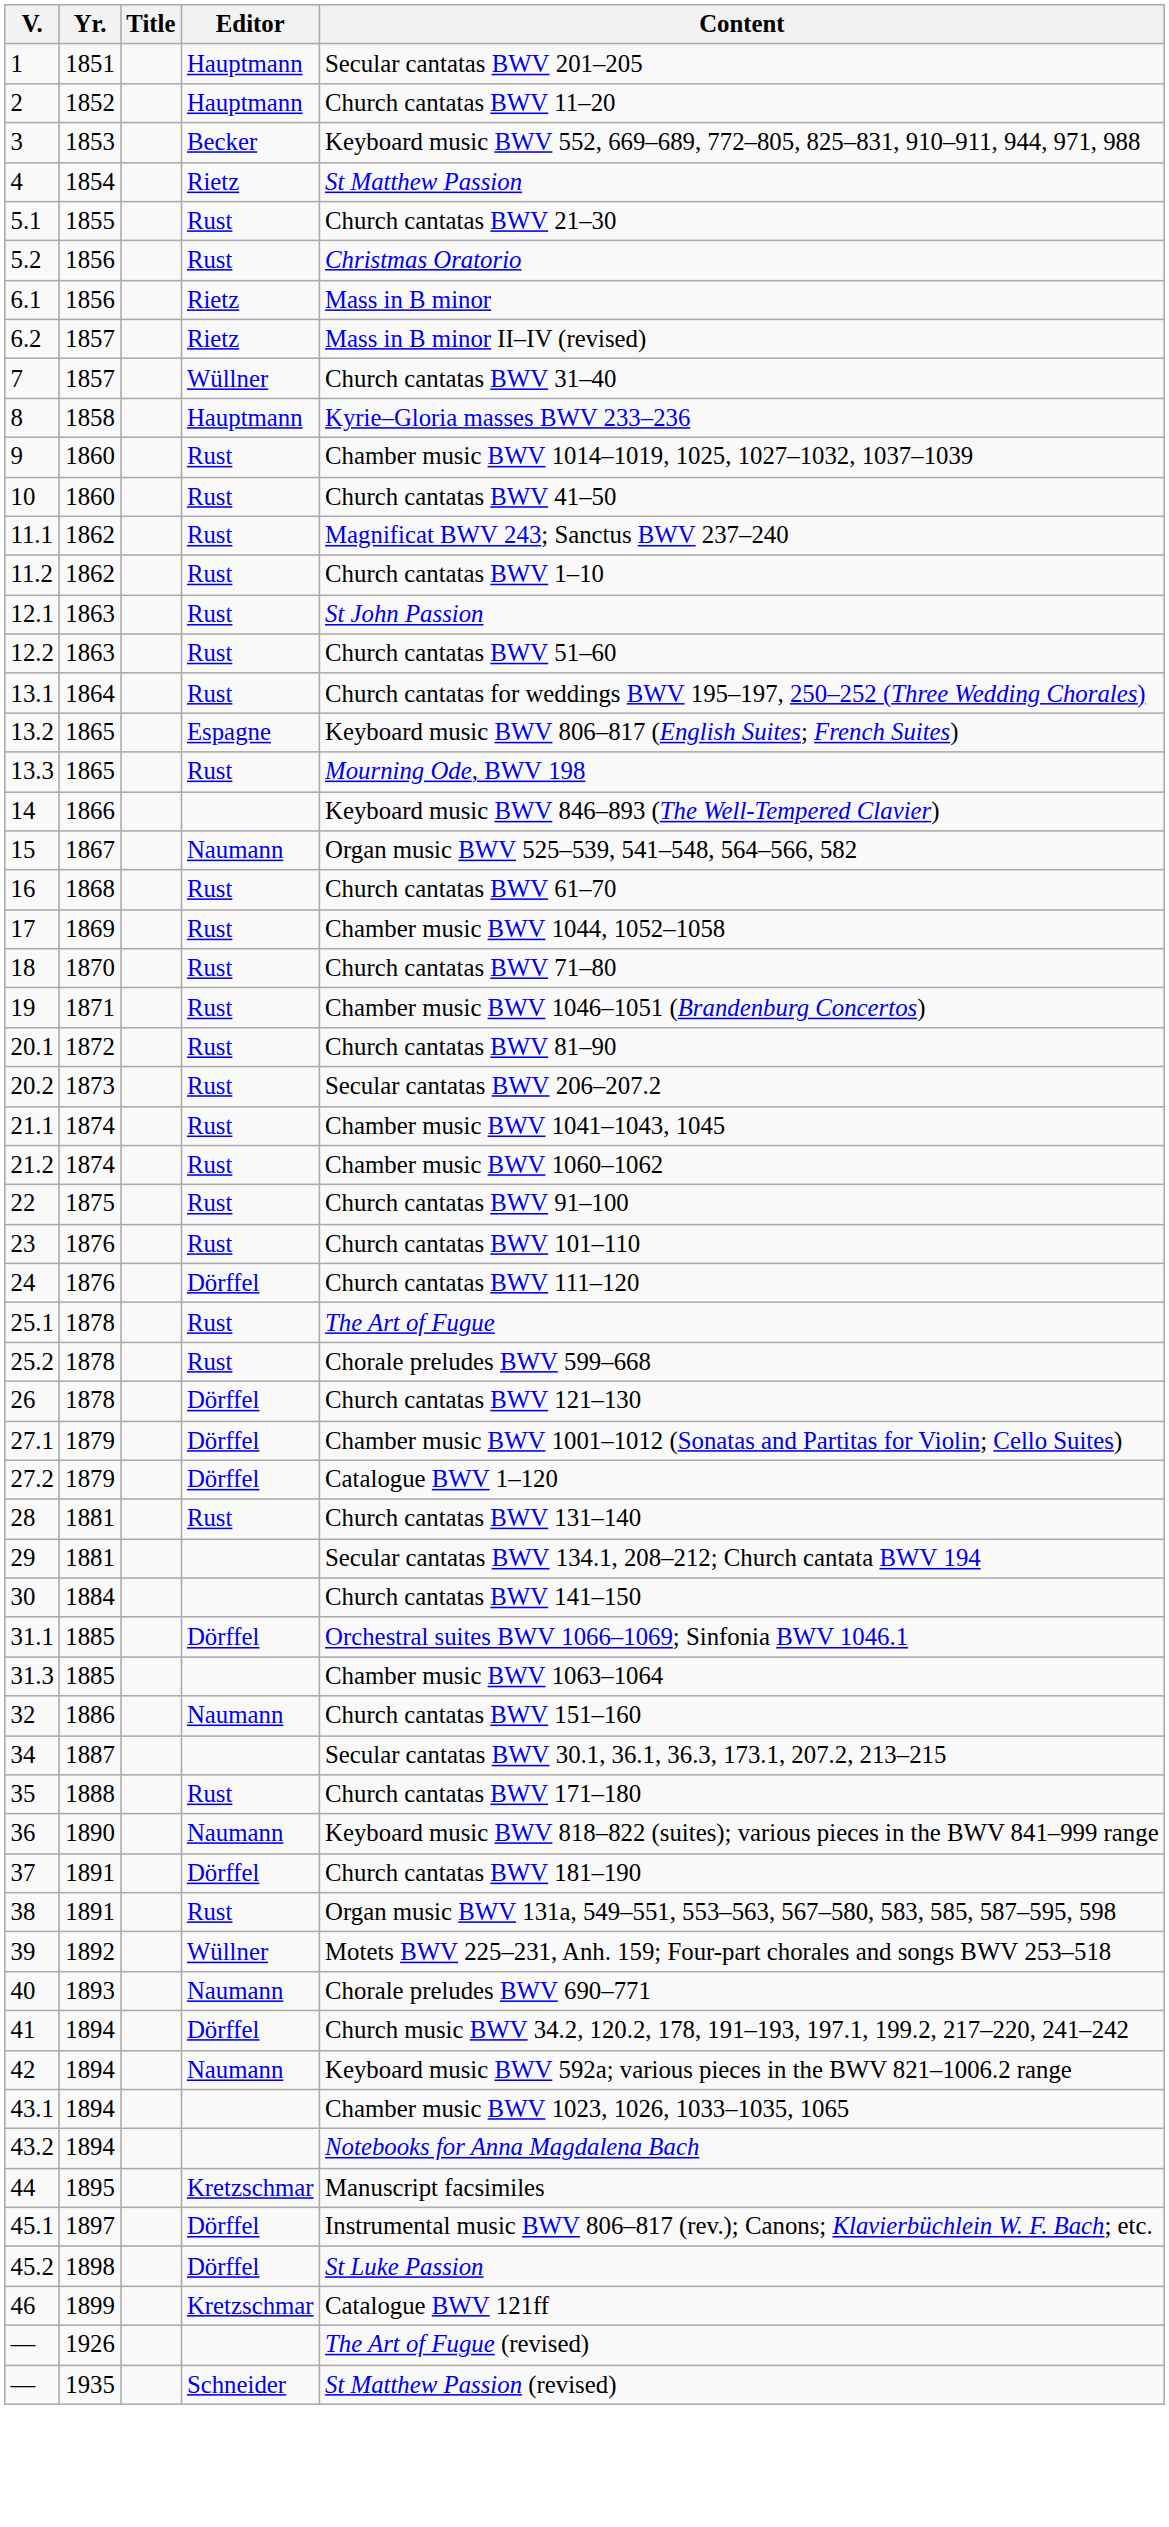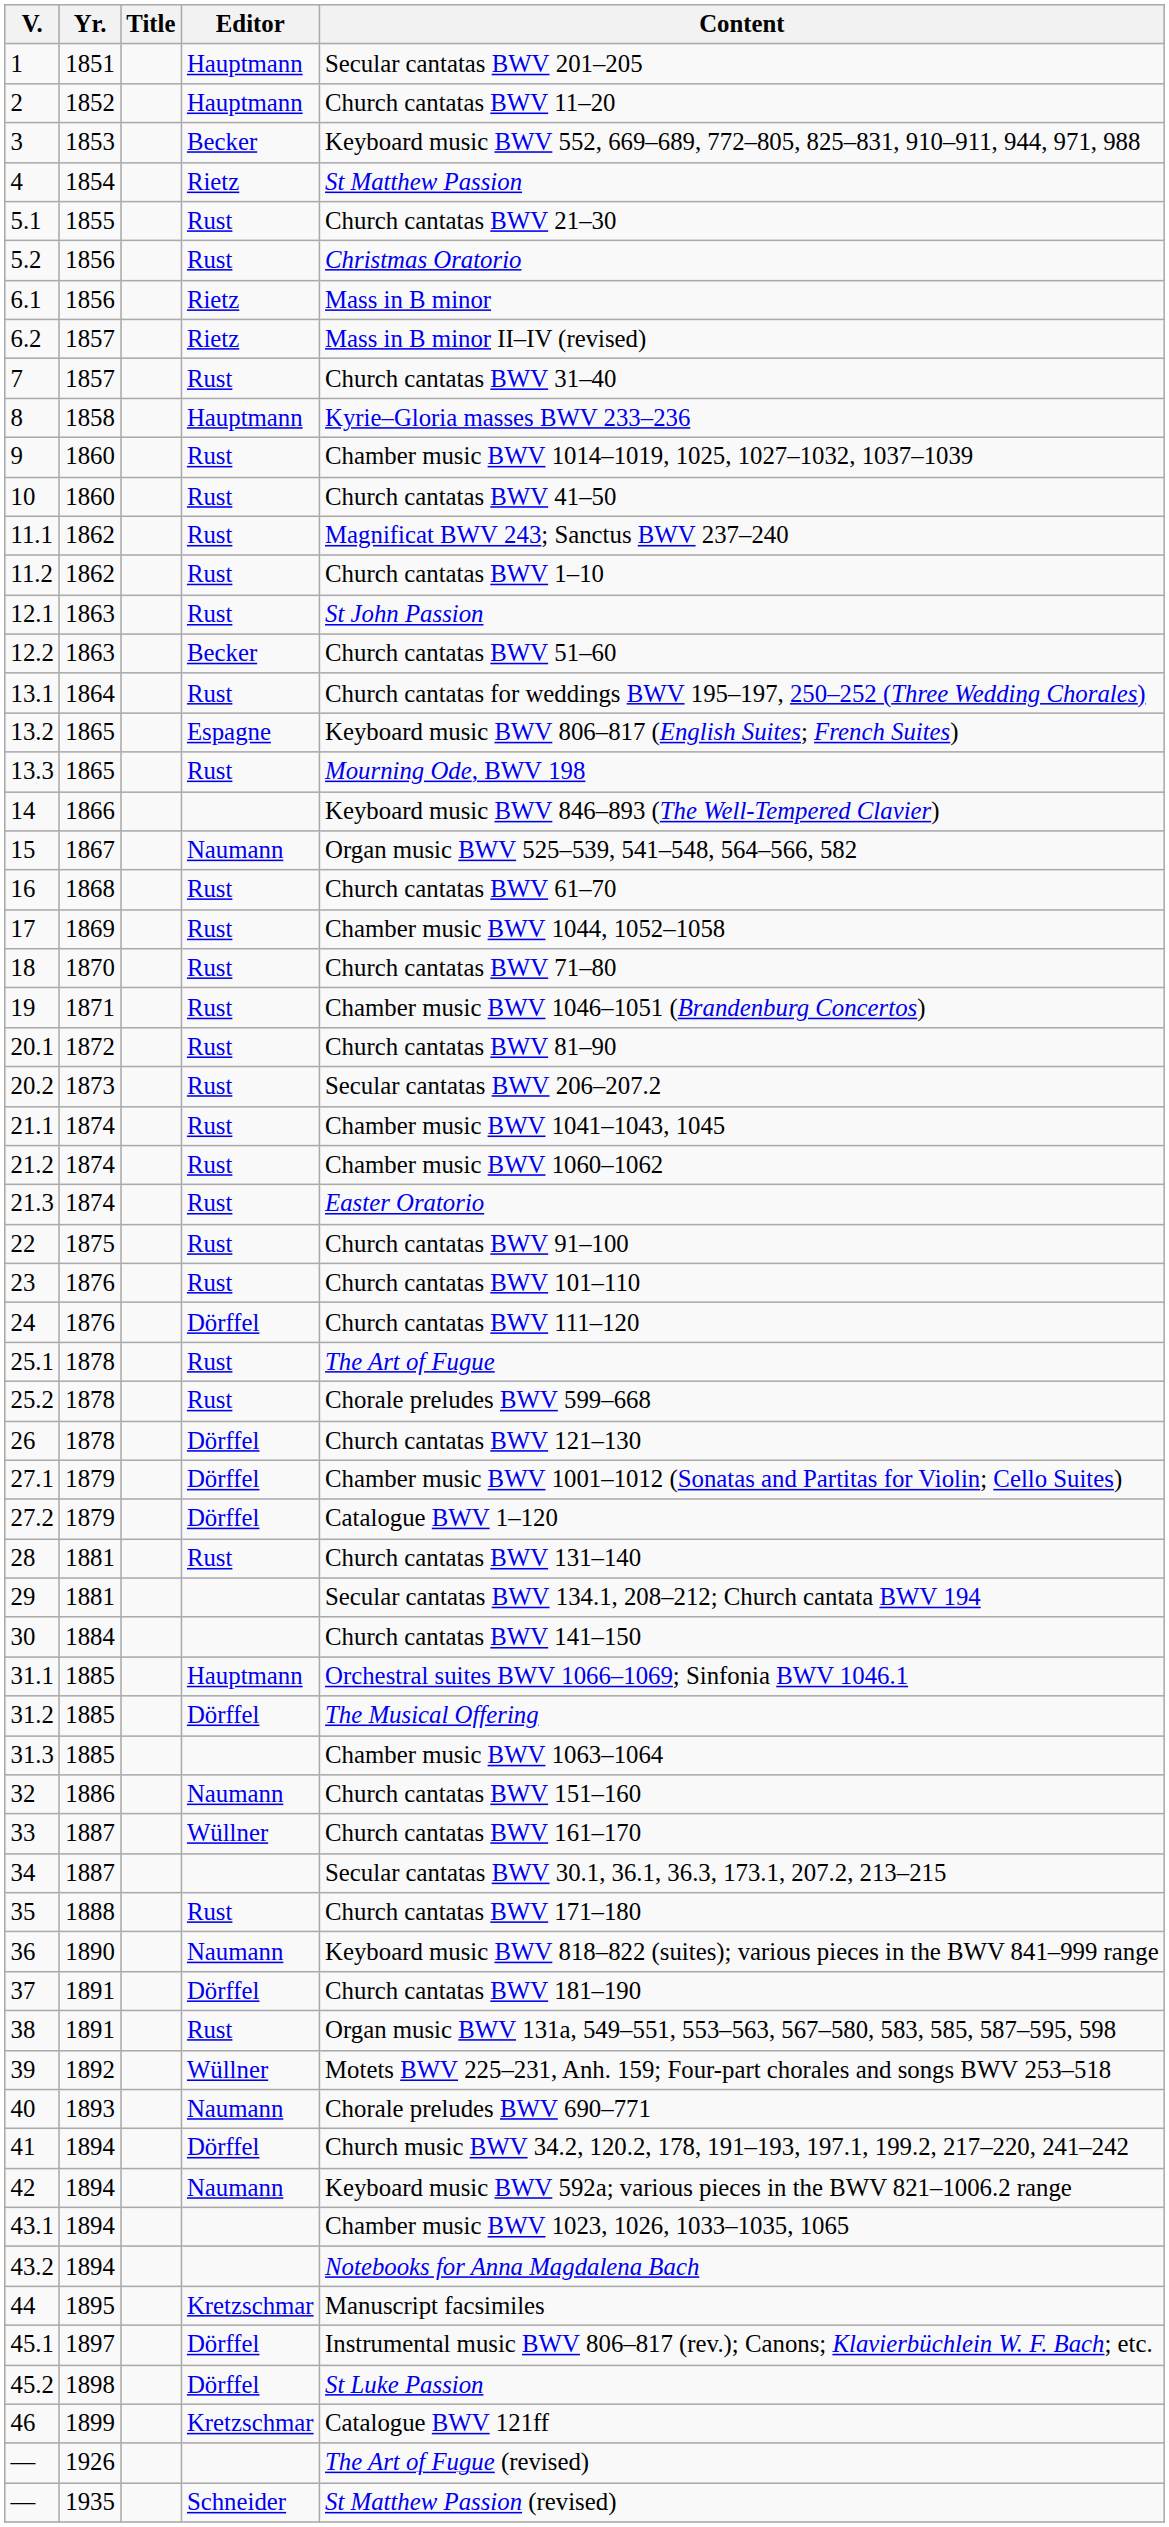7 | Editor: Wüllner -> Rust
12.2 | Editor: Rust -> Becker
+ row: 21.3 | 1874 | Rust | Easter Oratorio
31.1 | Editor: Dörffel -> Hauptmann
+ row: 31.2 | 1885 | Dörffel | The Musical Offering
+ row: 33 | 1887 | Wüllner | Church cantatas BWV 161–170
